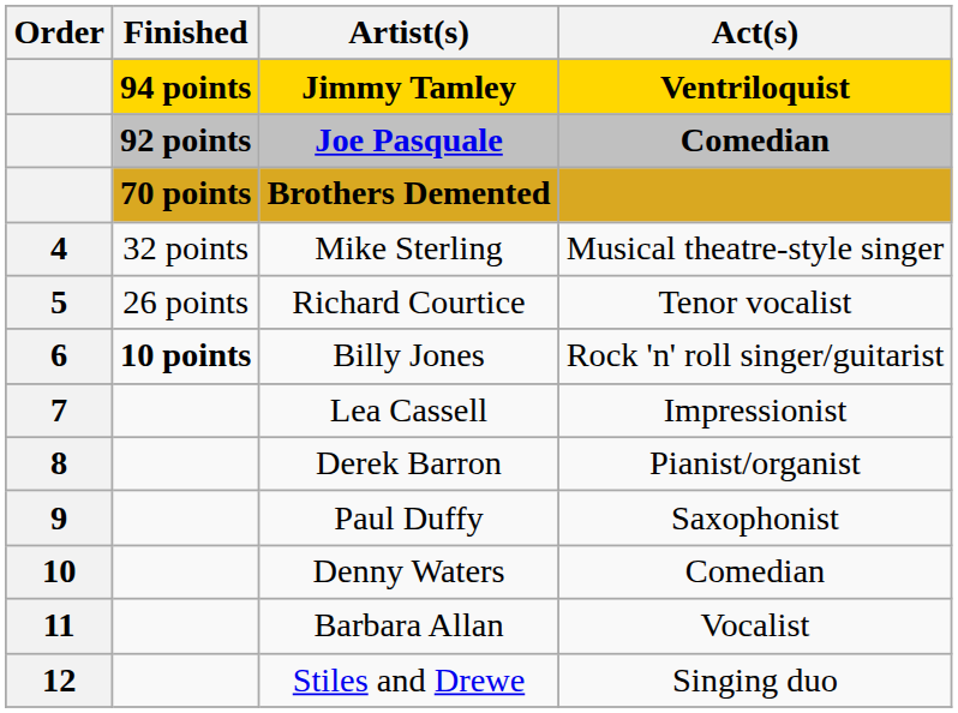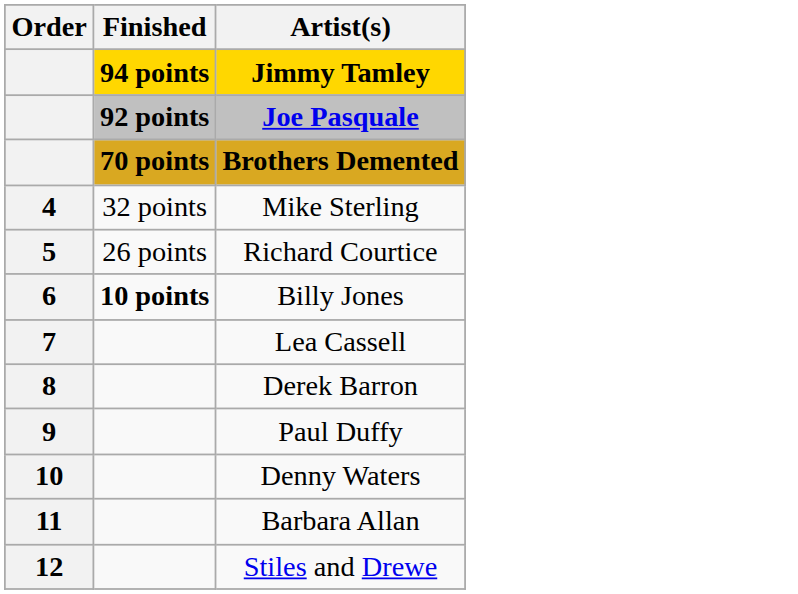- column: Act(s) | Ventriloquist | Comedian | Musical theatre-style singer | Tenor vocalist | Rock 'n' roll singer/guitarist | Impressionist | Pianist/organist | Saxophonist | Comedian | Vocalist | Singing duo
